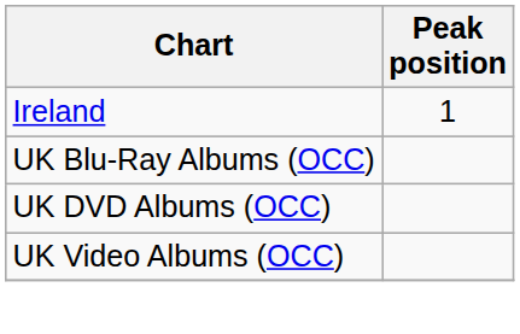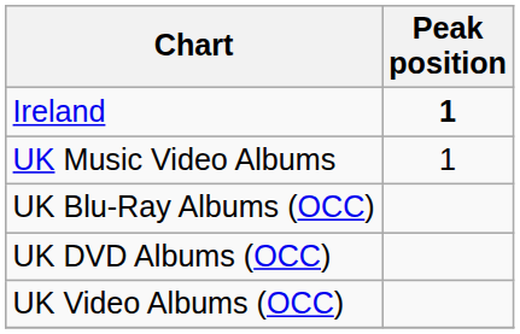Ireland | Peak position: normal -> bold
+ row: UK Music Video Albums | 1
